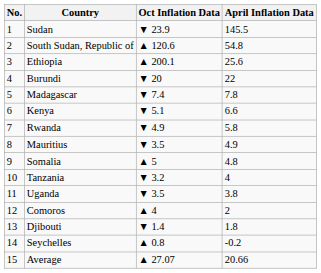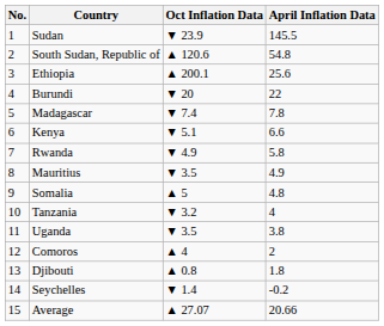Djibouti | Oct Inflation Data: ▼ 1.4 -> ▲ 0.8
Seychelles | Oct Inflation Data: ▲ 0.8 -> ▼ 1.4
